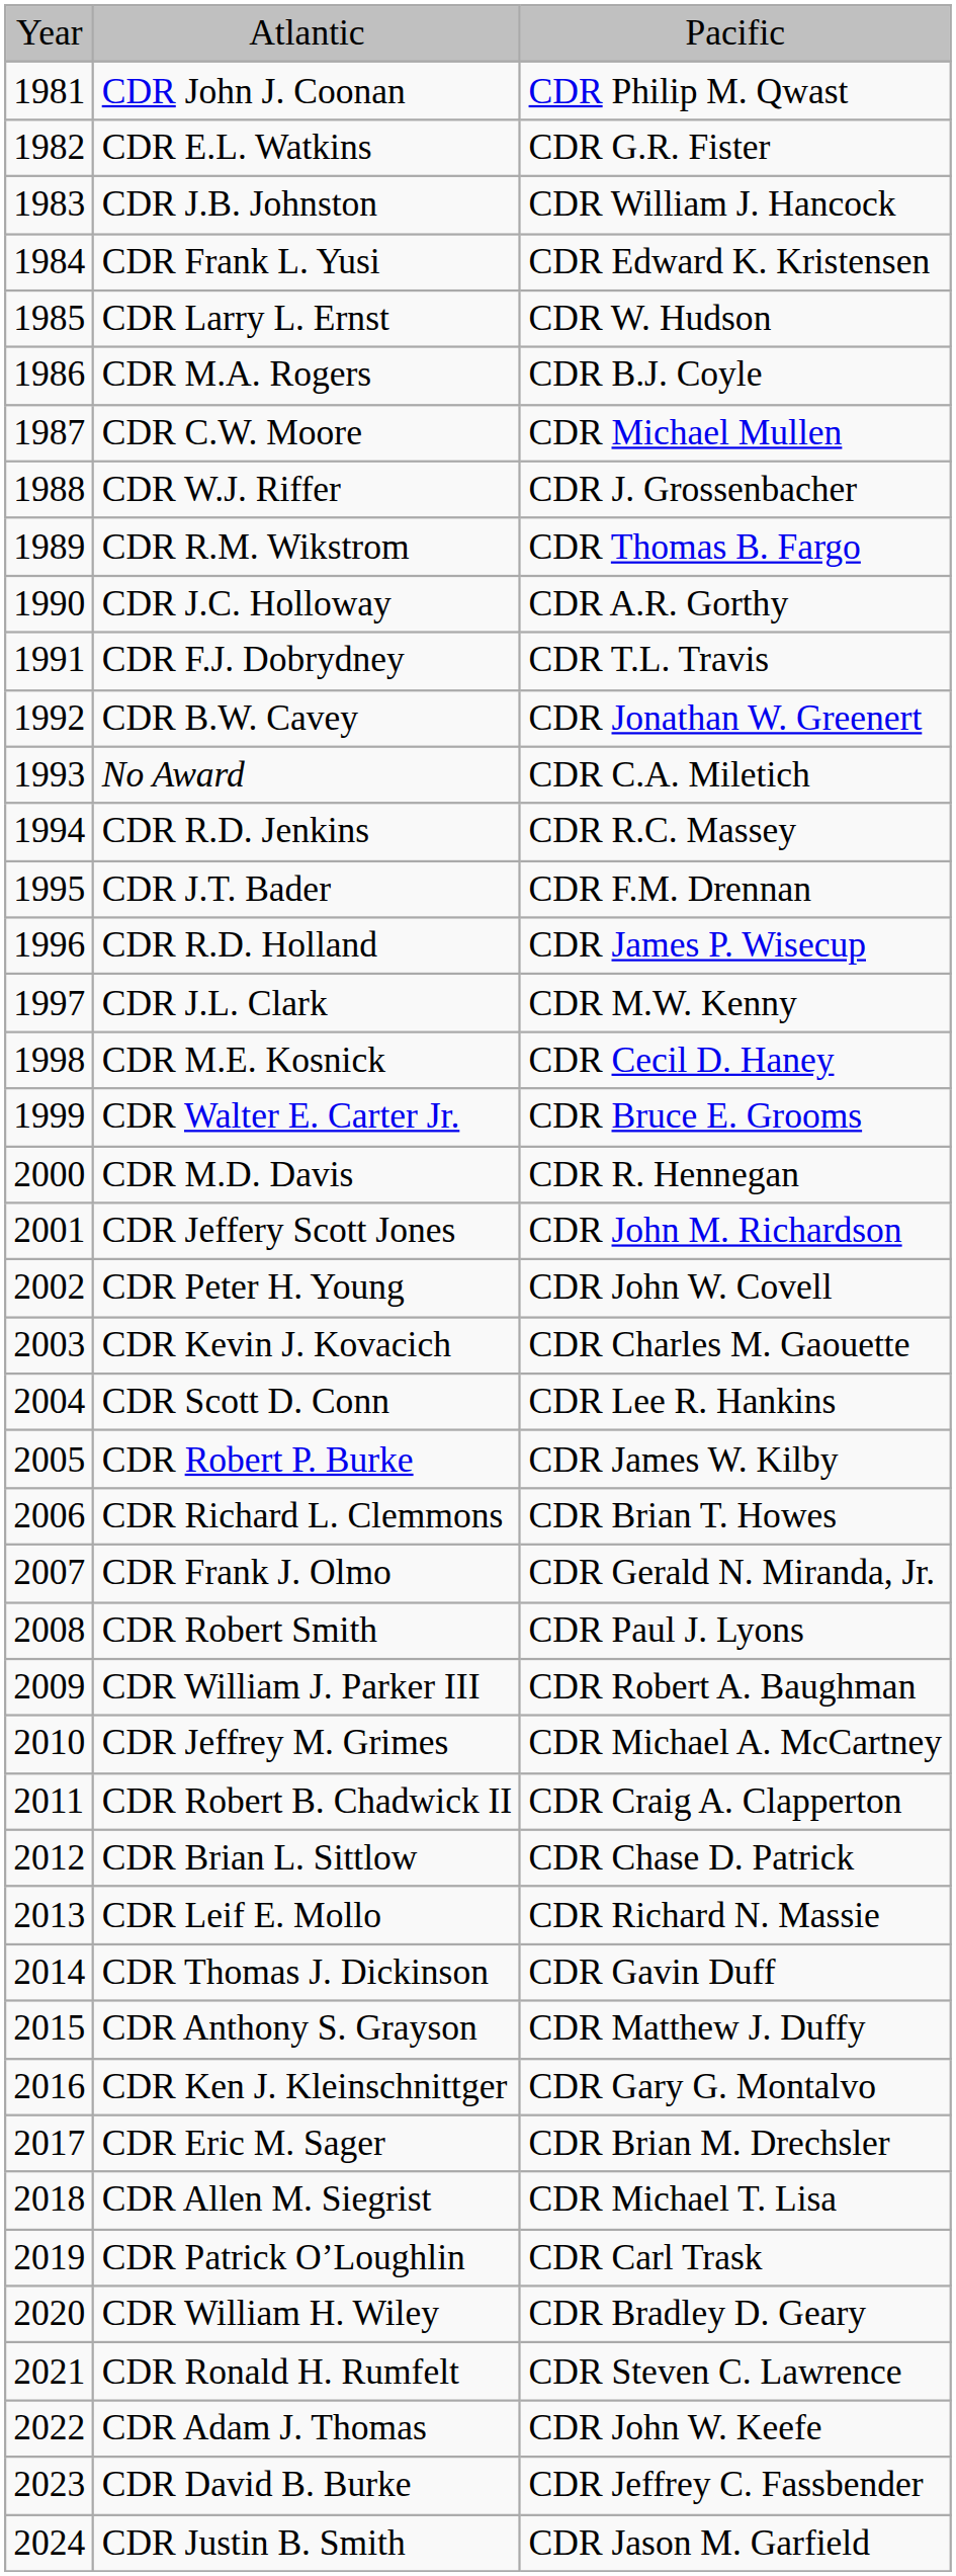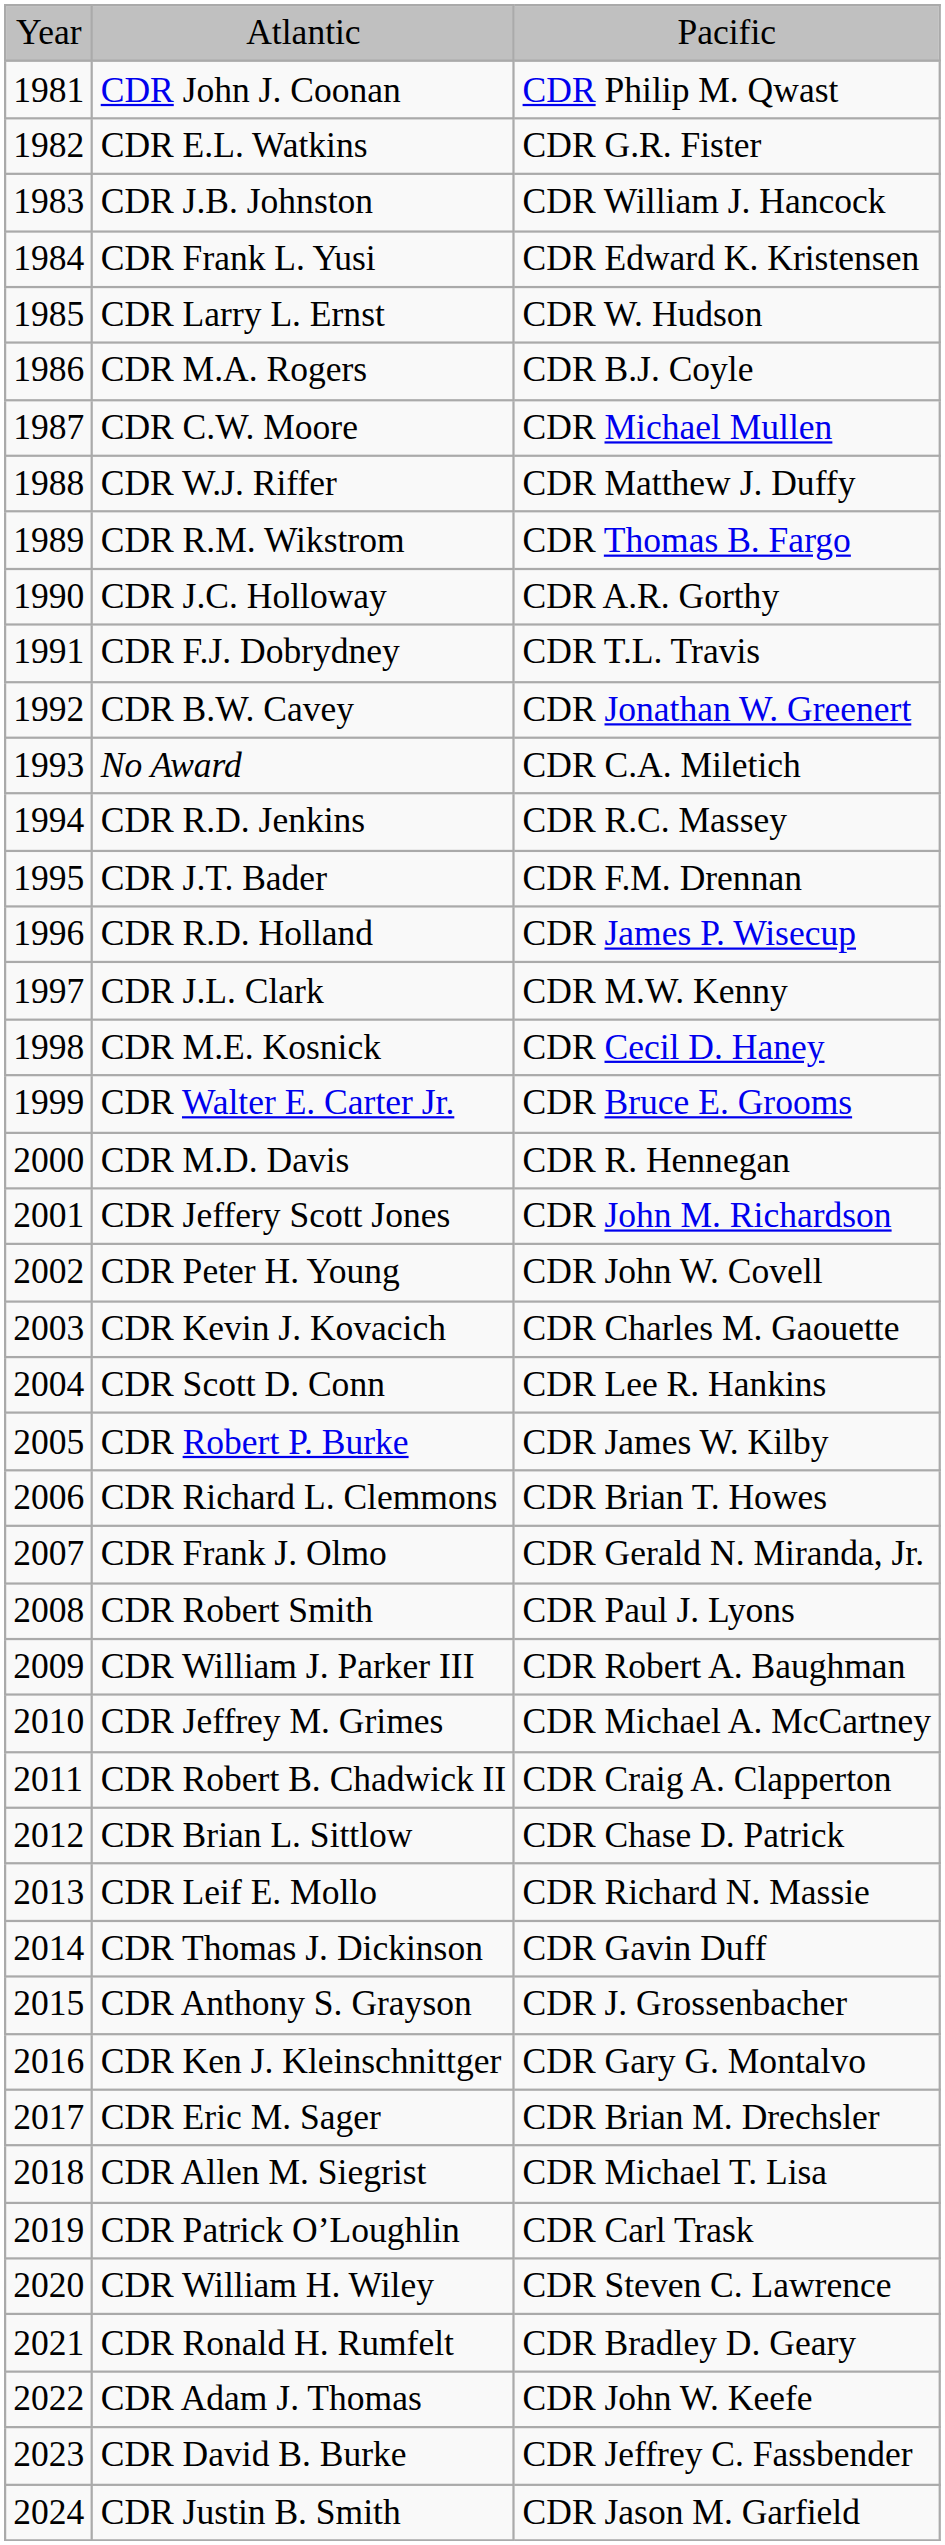CDR W.J. Riffer | column 3: CDR J. Grossenbacher -> CDR Matthew J. Duffy
CDR Anthony S. Grayson | column 3: CDR Matthew J. Duffy -> CDR J. Grossenbacher
CDR William H. Wiley | column 3: CDR Bradley D. Geary -> CDR Steven C. Lawrence
CDR Ronald H. Rumfelt | column 3: CDR Steven C. Lawrence -> CDR Bradley D. Geary
